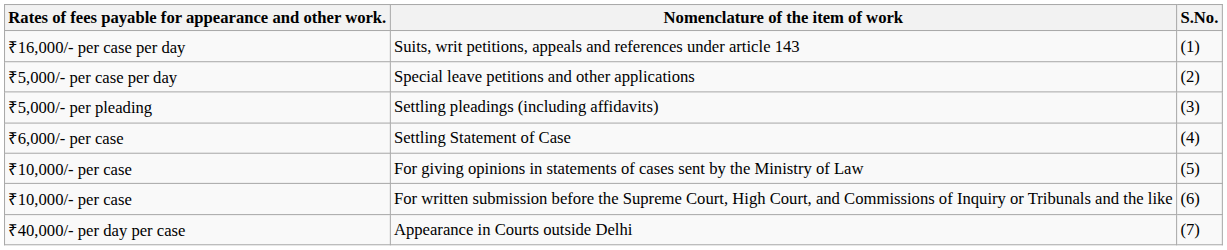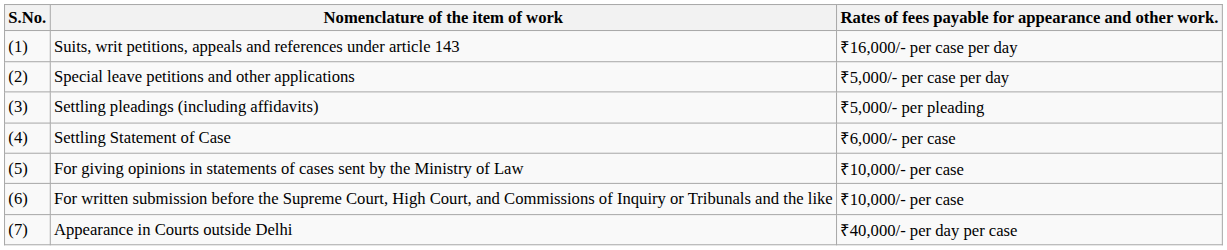columns swapped: S.No. <-> Rates of fees payable for appearance and other work.
